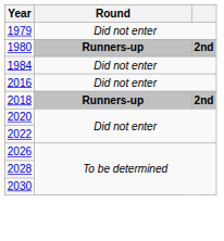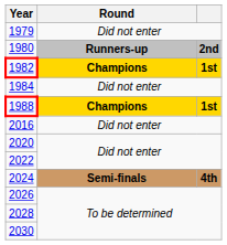+ row: 1982 | Champions | 1st
+ row: 1988 | Champions | 1st
- row: 2018 | Runners-up | 2nd
+ row: 2024 | Semi-finals | 4th
